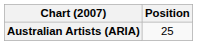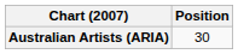Australian Artists (ARIA) | Position: 25 -> 30
